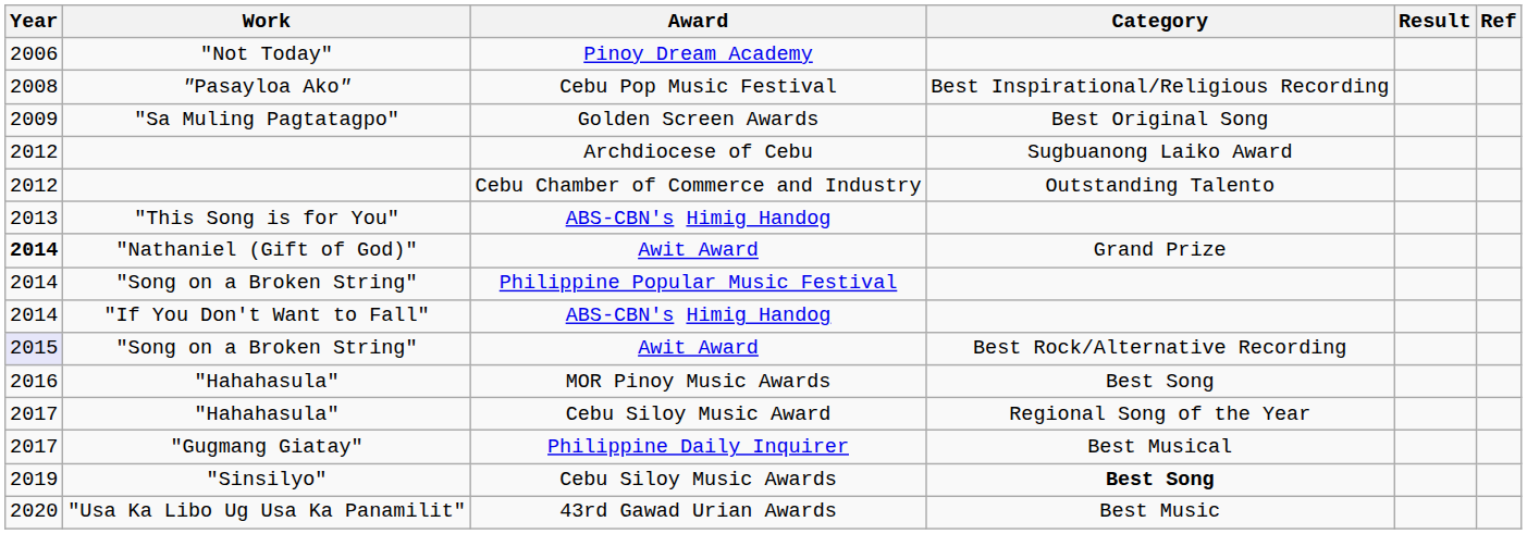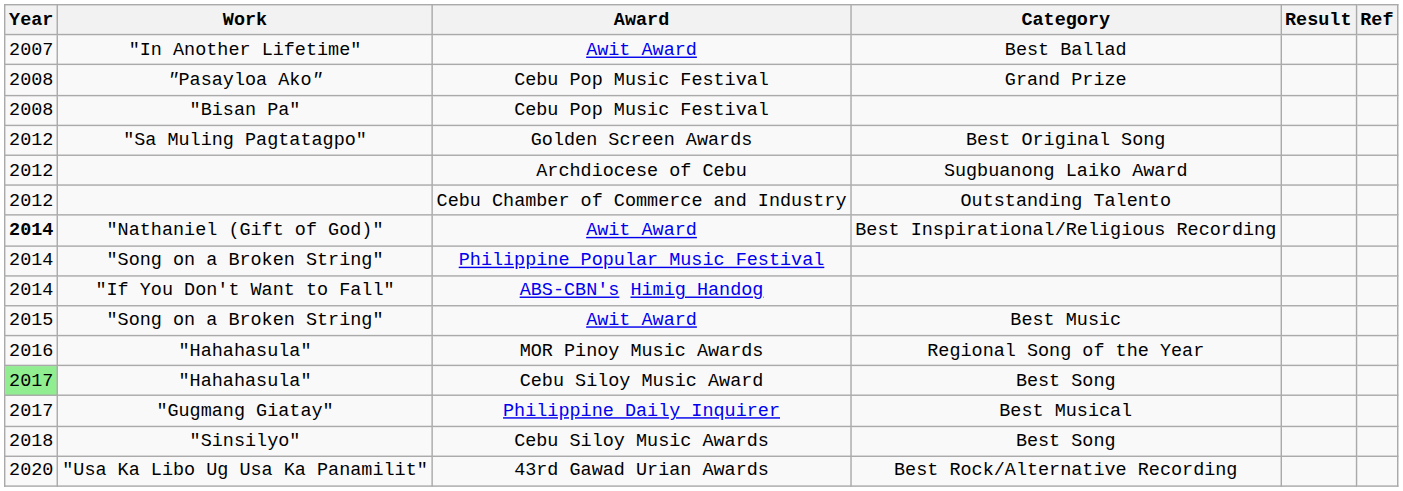- row: 2006 | "Not Today" | Pinoy Dream Academy
+ row: 2007 | "In Another Lifetime" | Awit Award | Best Ballad
"Pasayloa Ako" | Category: Best Inspirational/Religious Recording -> Grand Prize
+ row: 2008 | "Bisan Pa" | Cebu Pop Music Festival
"Sa Muling Pagtatagpo" | Year: 2009 -> 2012
- row: 2013 | "This Song is for You" | ABS-CBN's Himig Handog
"Nathaniel (Gift of God)" | Category: Grand Prize -> Best Inspirational/Religious Recording
"Song on a Broken String" / Awit Award | Year: lavender background -> no background
"Song on a Broken String" / Awit Award | Category: Best Rock/Alternative Recording -> Best Music
"Hahahasula" / MOR Pinoy Music Awards | Category: Best Song -> Regional Song of the Year
"Hahahasula" / Cebu Siloy Music Award | Year: no background -> lightgreen background
"Hahahasula" / Cebu Siloy Music Award | Category: Regional Song of the Year -> Best Song
"Sinsilyo" | Year: 2019 -> 2018
"Sinsilyo" | Category: bold -> normal
"Usa Ka Libo Ug Usa Ka Panamilit" | Category: Best Music -> Best Rock/Alternative Recording
